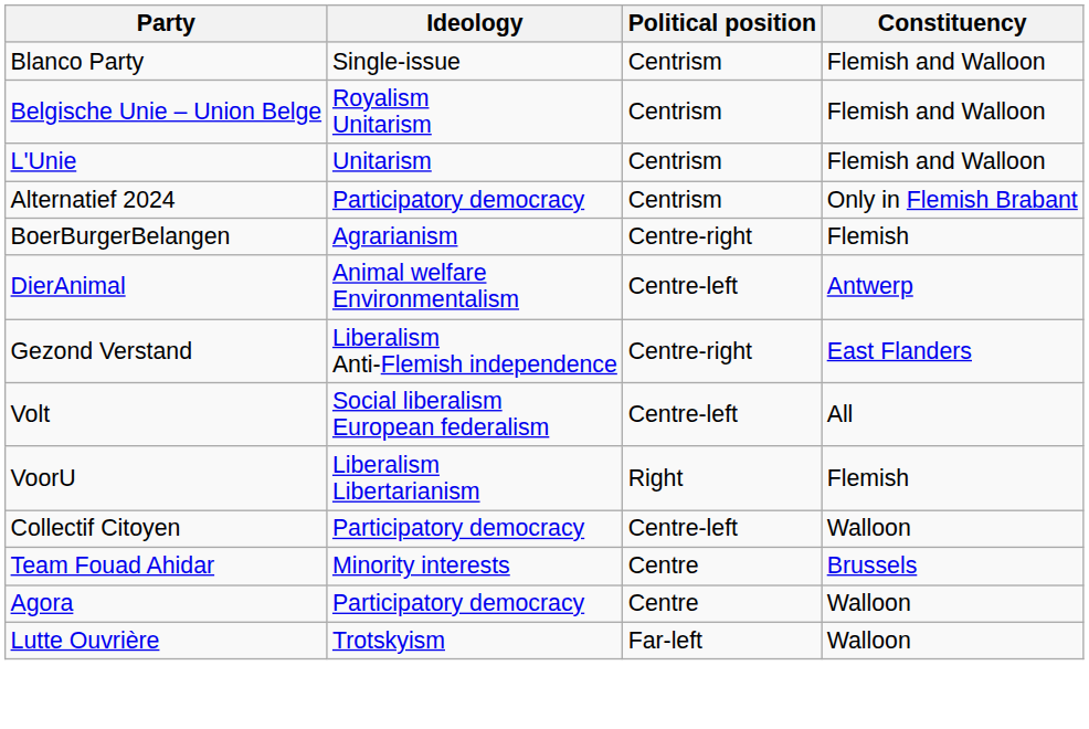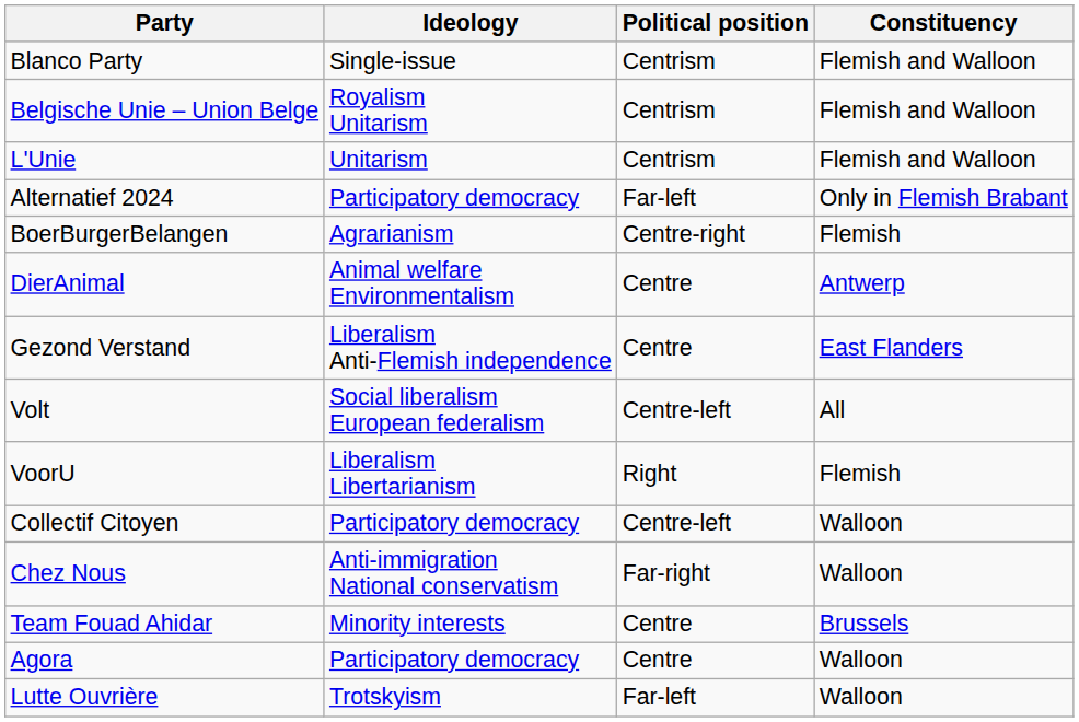Alternatief 2024 | Political position: Centrism -> Far-left
DierAnimal | Political position: Centre-left -> Centre
Gezond Verstand | Political position: Centre-right -> Centre
+ row: Chez Nous | Anti-immigration National conservatism | Far-right | Walloon
